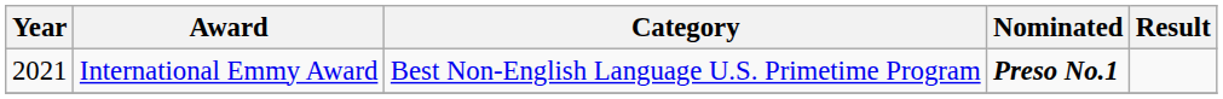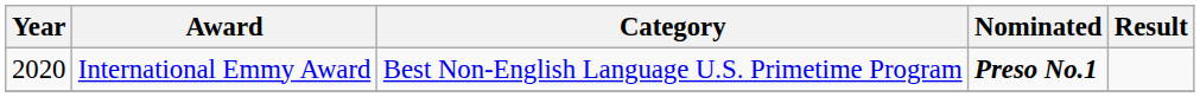International Emmy Award | Year: 2021 -> 2020
